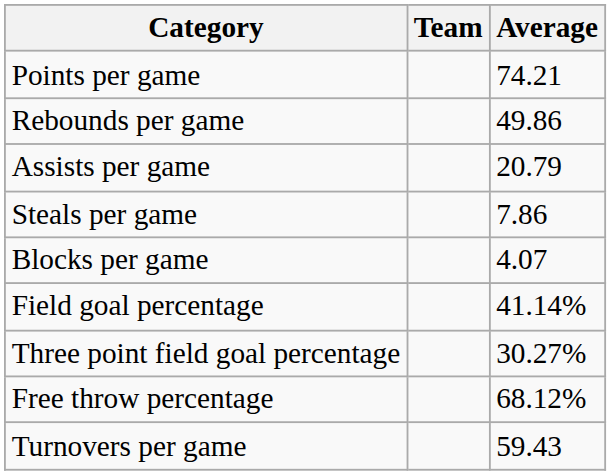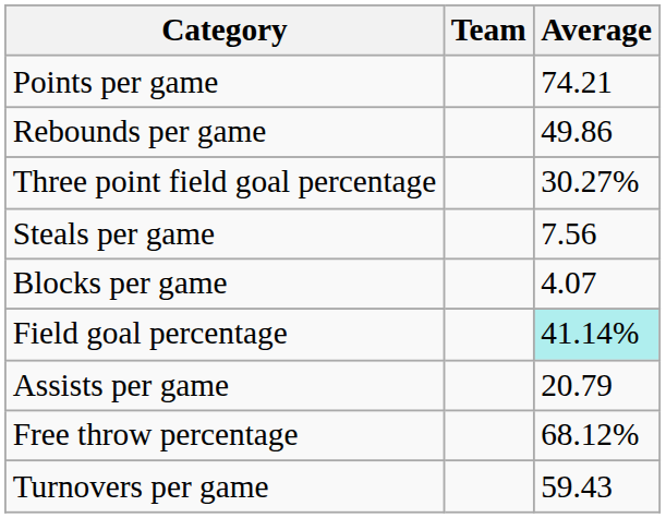rows swapped: Assists per game <-> Three point field goal percentage
Steals per game | Average: 7.86 -> 7.56
Field goal percentage | Average: no background -> paleturquoise background
